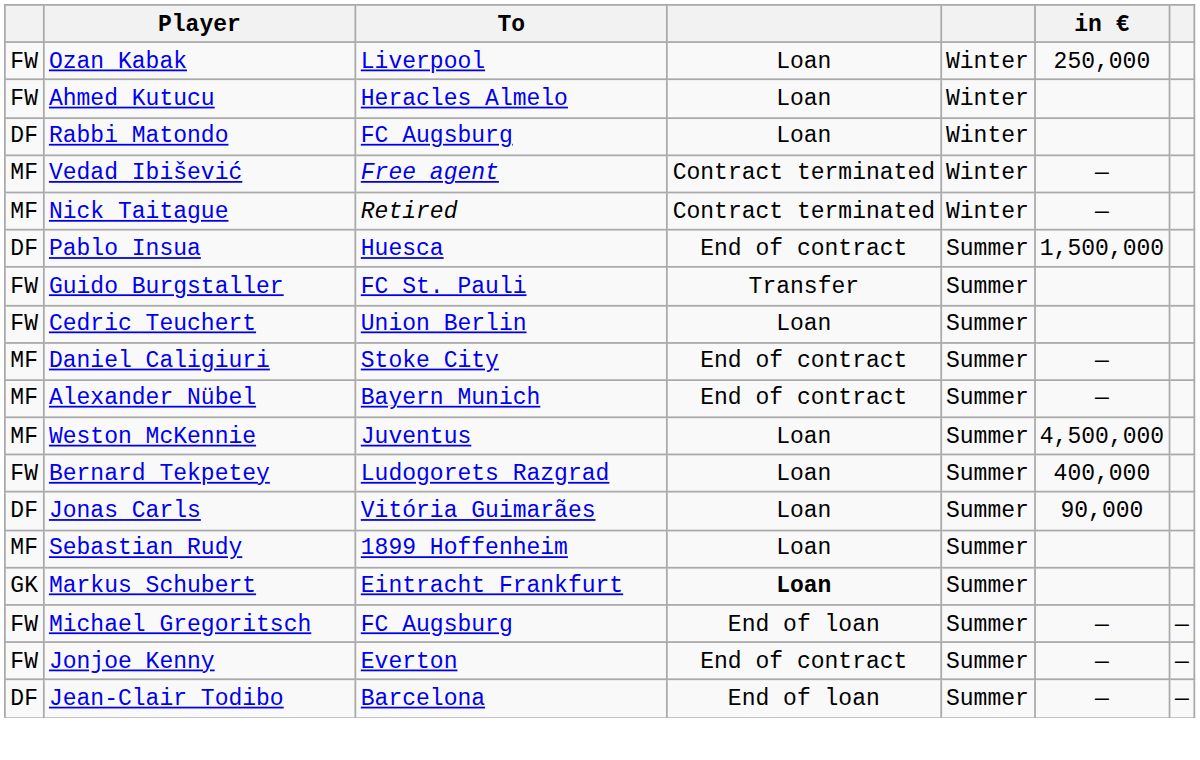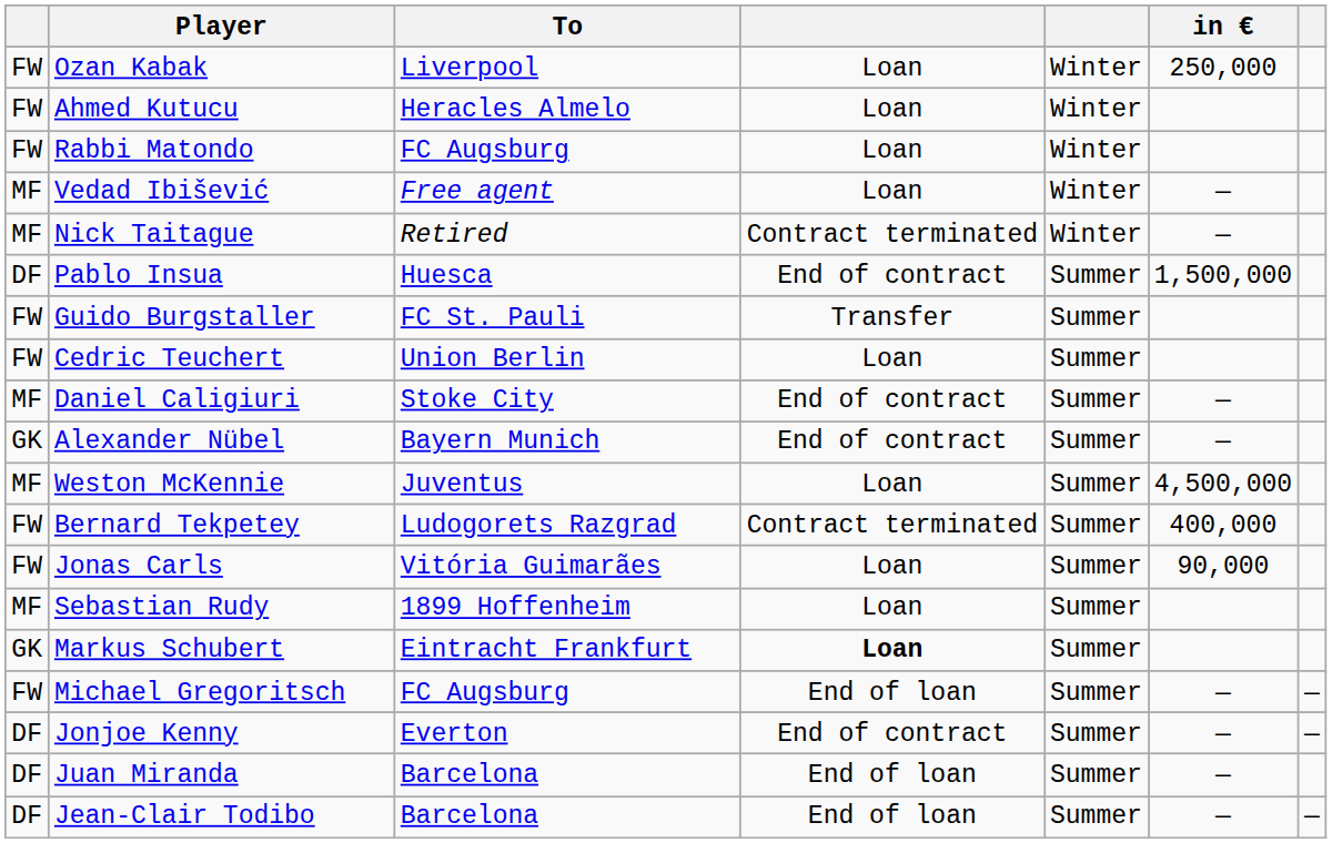Rabbi Matondo | column 1: DF -> FW
Vedad Ibišević | column 4: Contract terminated -> Loan
Alexander Nübel | column 1: MF -> GK
Bernard Tekpetey | column 4: Loan -> Contract terminated
Jonas Carls | column 1: DF -> FW
Jonjoe Kenny | column 1: FW -> DF
+ row: DF | Juan Miranda | Barcelona | End of loan | Summer | —
